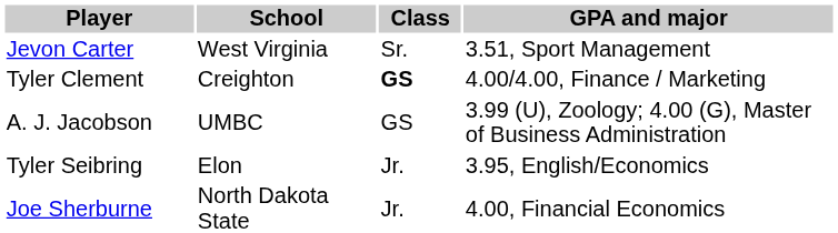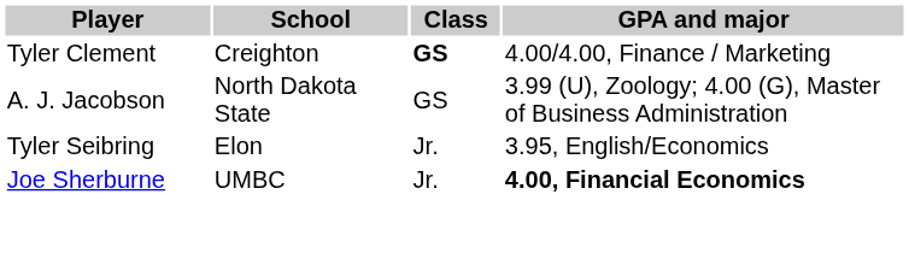- row: Jevon Carter | West Virginia | Sr. | 3.51, Sport Management
A. J. Jacobson | School: UMBC -> North Dakota State
Joe Sherburne | School: North Dakota State -> UMBC
Joe Sherburne | GPA and major: normal -> bold
